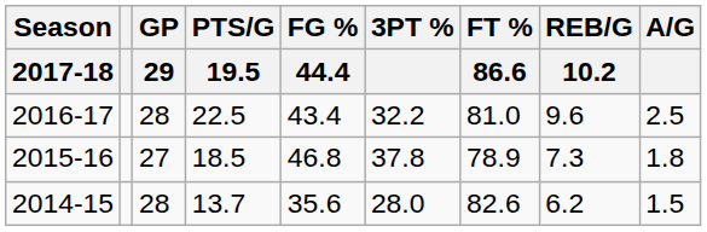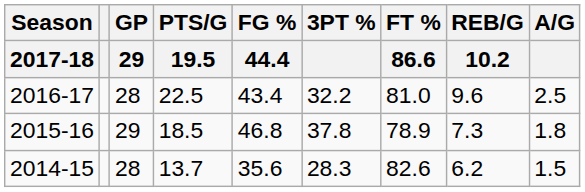2015-16 | GP / 29: 27 -> 29
2014-15 | 3PT %: 28.0 -> 28.3
